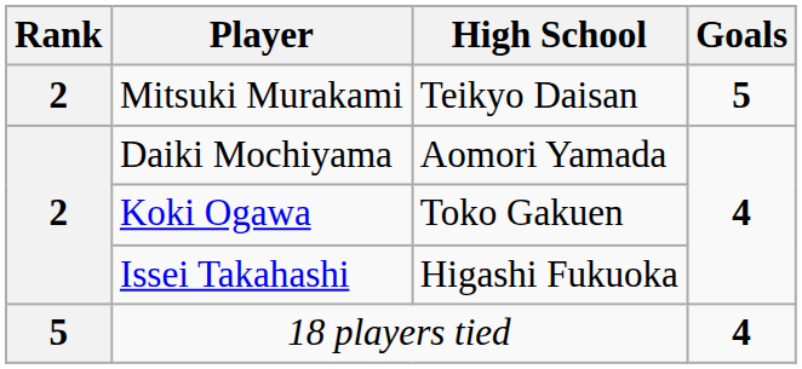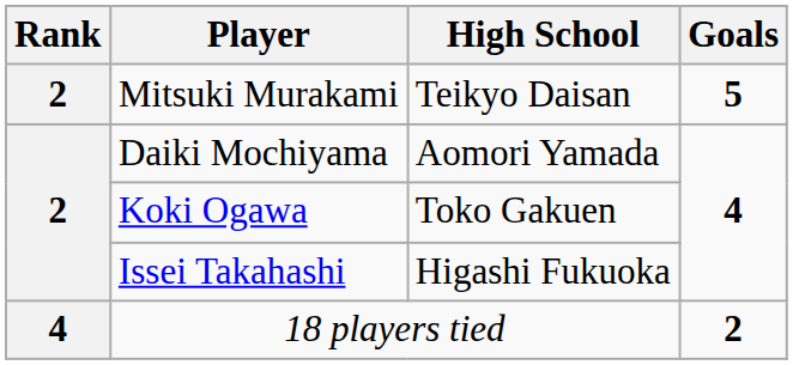18 players tied | Rank: 5 -> 4
18 players tied | Goals: 4 -> 2
